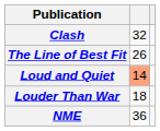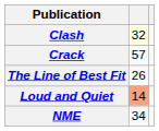Clash | column 2: no background -> lightyellow background
+ row: Crack | 57
- row: Louder Than War | 18
NME | column 2: 36 -> 34
